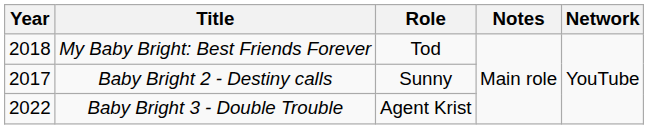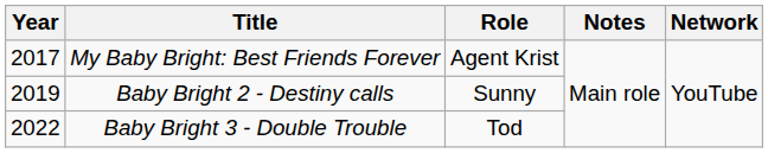My Baby Bright: Best Friends Forever | Year: 2018 -> 2017
My Baby Bright: Best Friends Forever | Role: Tod -> Agent Krist
Baby Bright 2 - Destiny calls | Year: 2017 -> 2019
Baby Bright 3 - Double Trouble | Role: Agent Krist -> Tod
